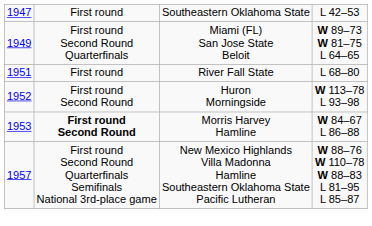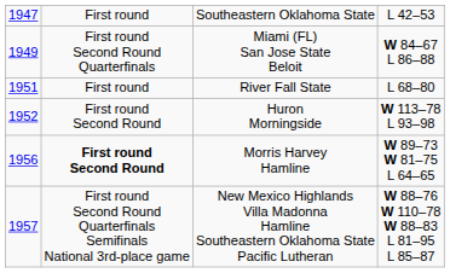Miami (FL) San Jose State Beloit | column 4: W 89–73 W 81–75 L 64–65 -> W 84–67 L 86–88
Morris Harvey Hamline | column 1: 1953 -> 1956
Morris Harvey Hamline | column 4: W 84–67 L 86–88 -> W 89–73 W 81–75 L 64–65
